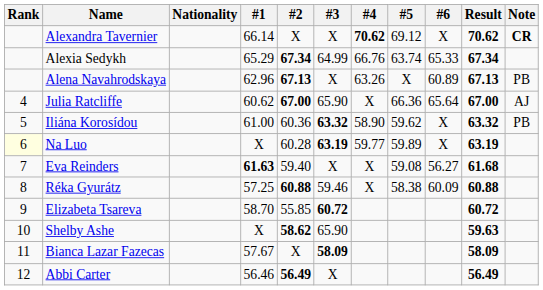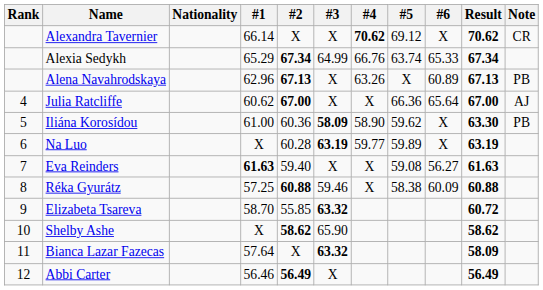Alexandra Tavernier | Note: bold -> normal
Julia Ratcliffe | #3: 65.90 -> X
Iliána Korosídou | #3: 63.32 -> 58.09
Iliána Korosídou | Result: 63.32 -> 63.30
Na Luo | Rank: lightyellow background -> no background
Eva Reinders | Result: 61.68 -> 61.63
Elizabeta Tsareva | #3: 60.72 -> 63.32
Shelby Ashe | Result: 59.63 -> 58.62
Bianca Lazar Fazecas | #1: 57.67 -> 57.64
Bianca Lazar Fazecas | #3: 58.09 -> 63.32
